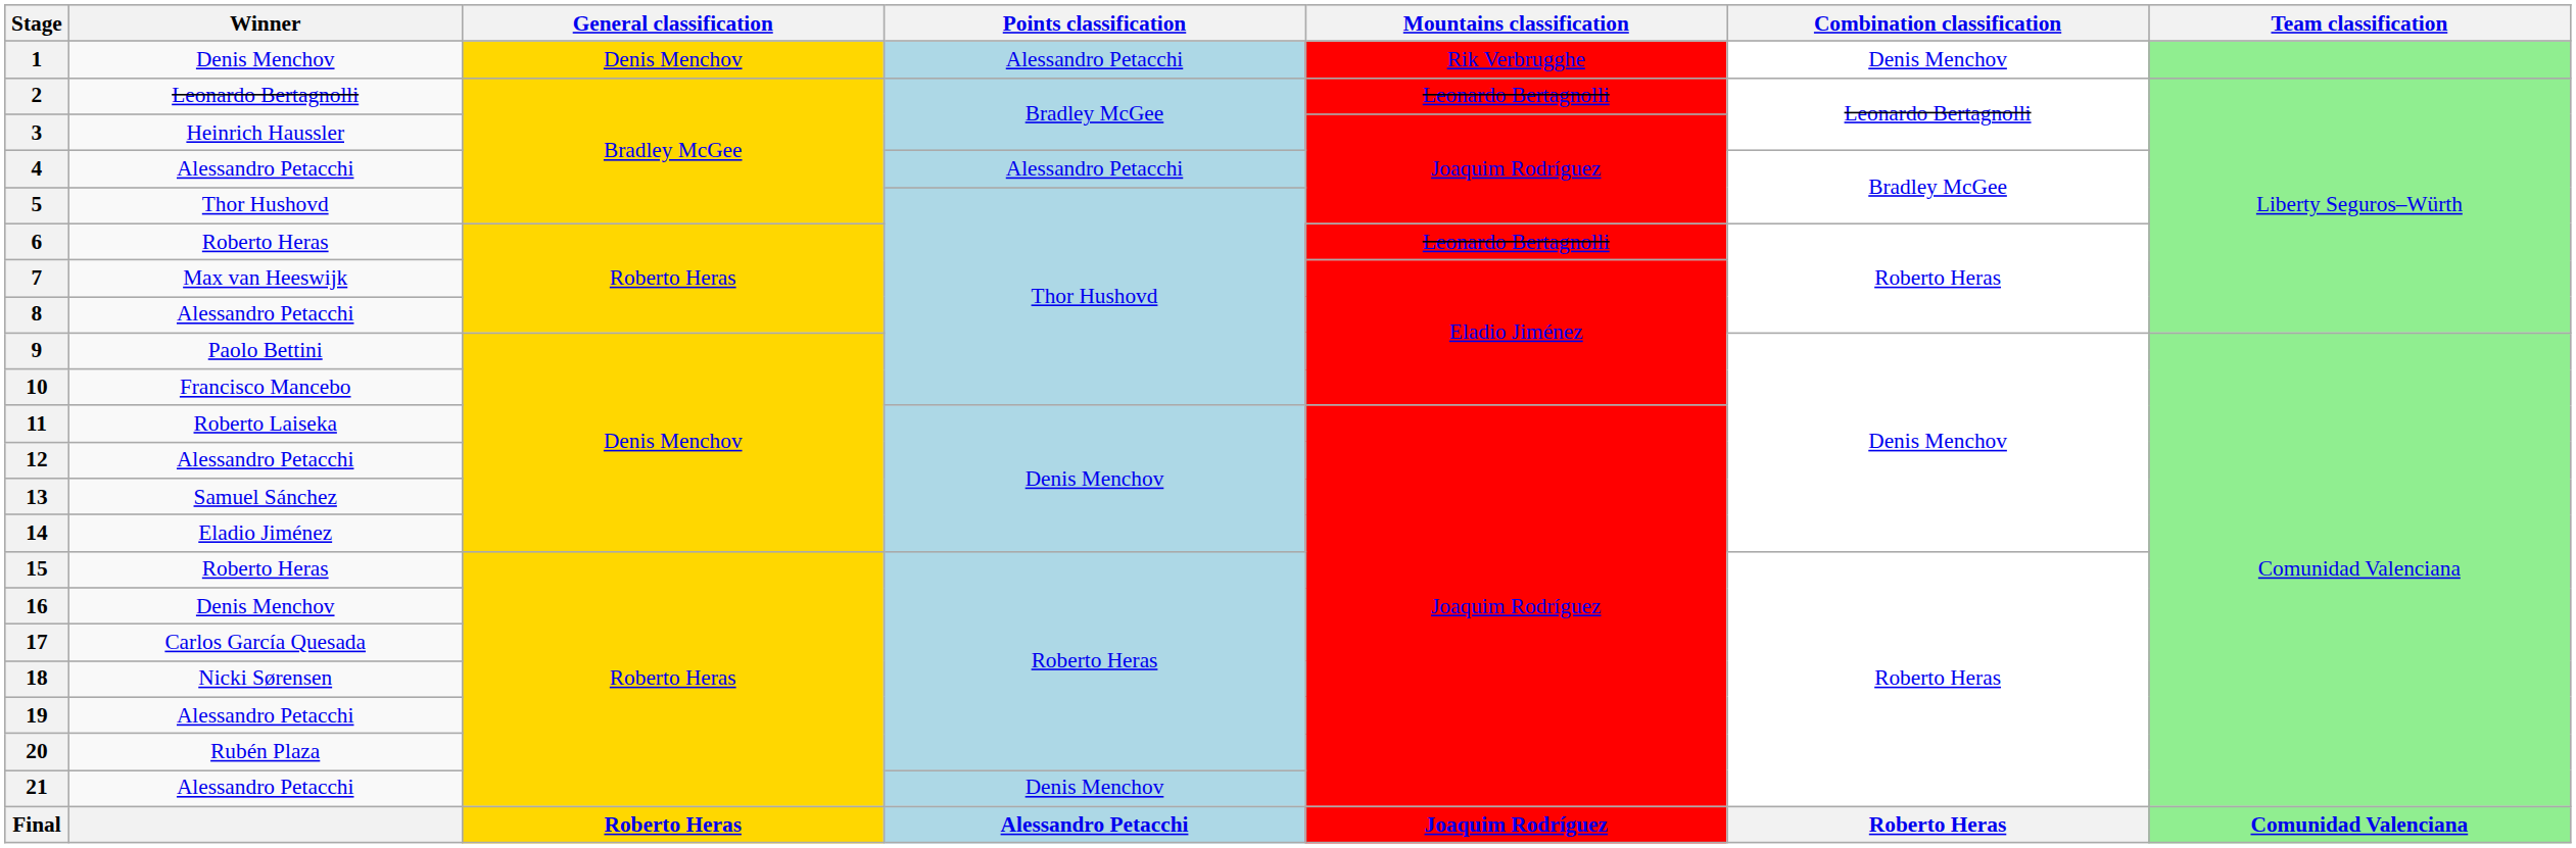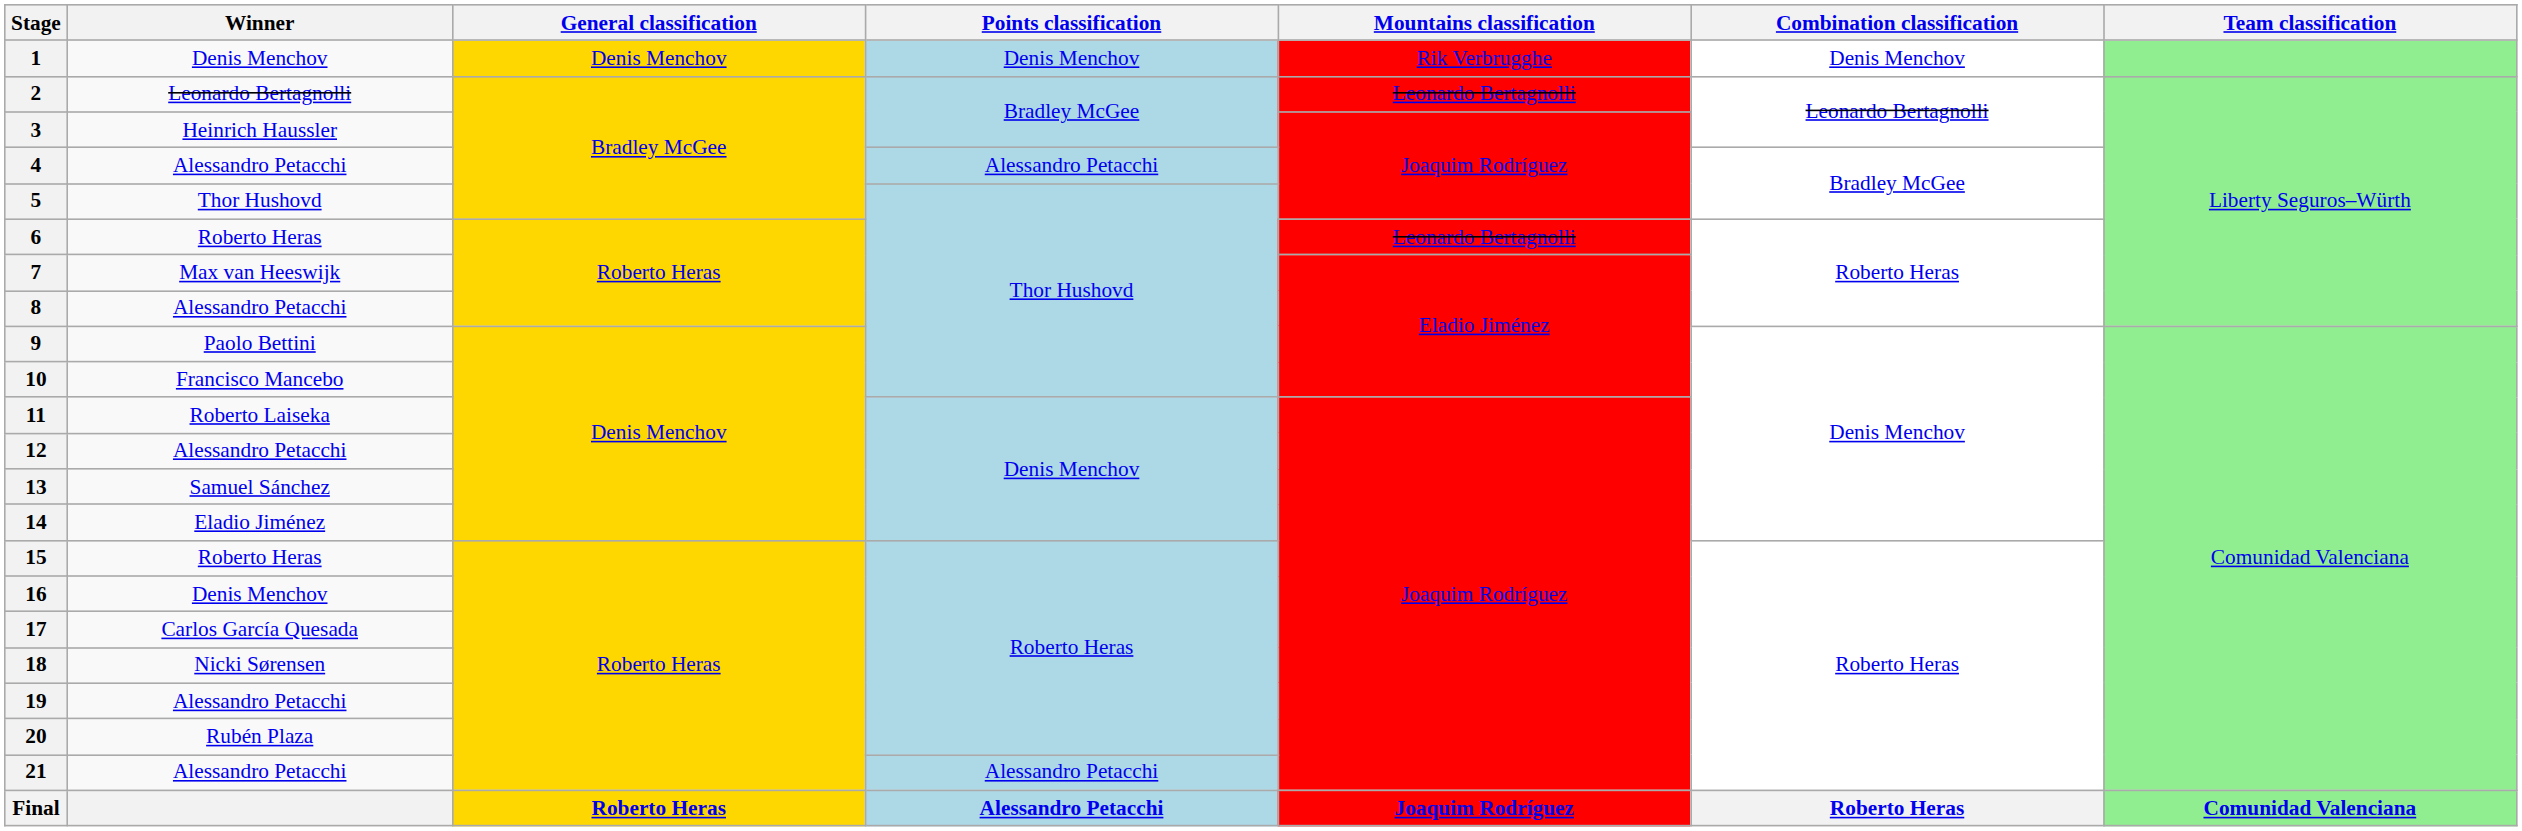1 | Points classification: Alessandro Petacchi -> Denis Menchov
21 | Points classification: Denis Menchov -> Alessandro Petacchi
